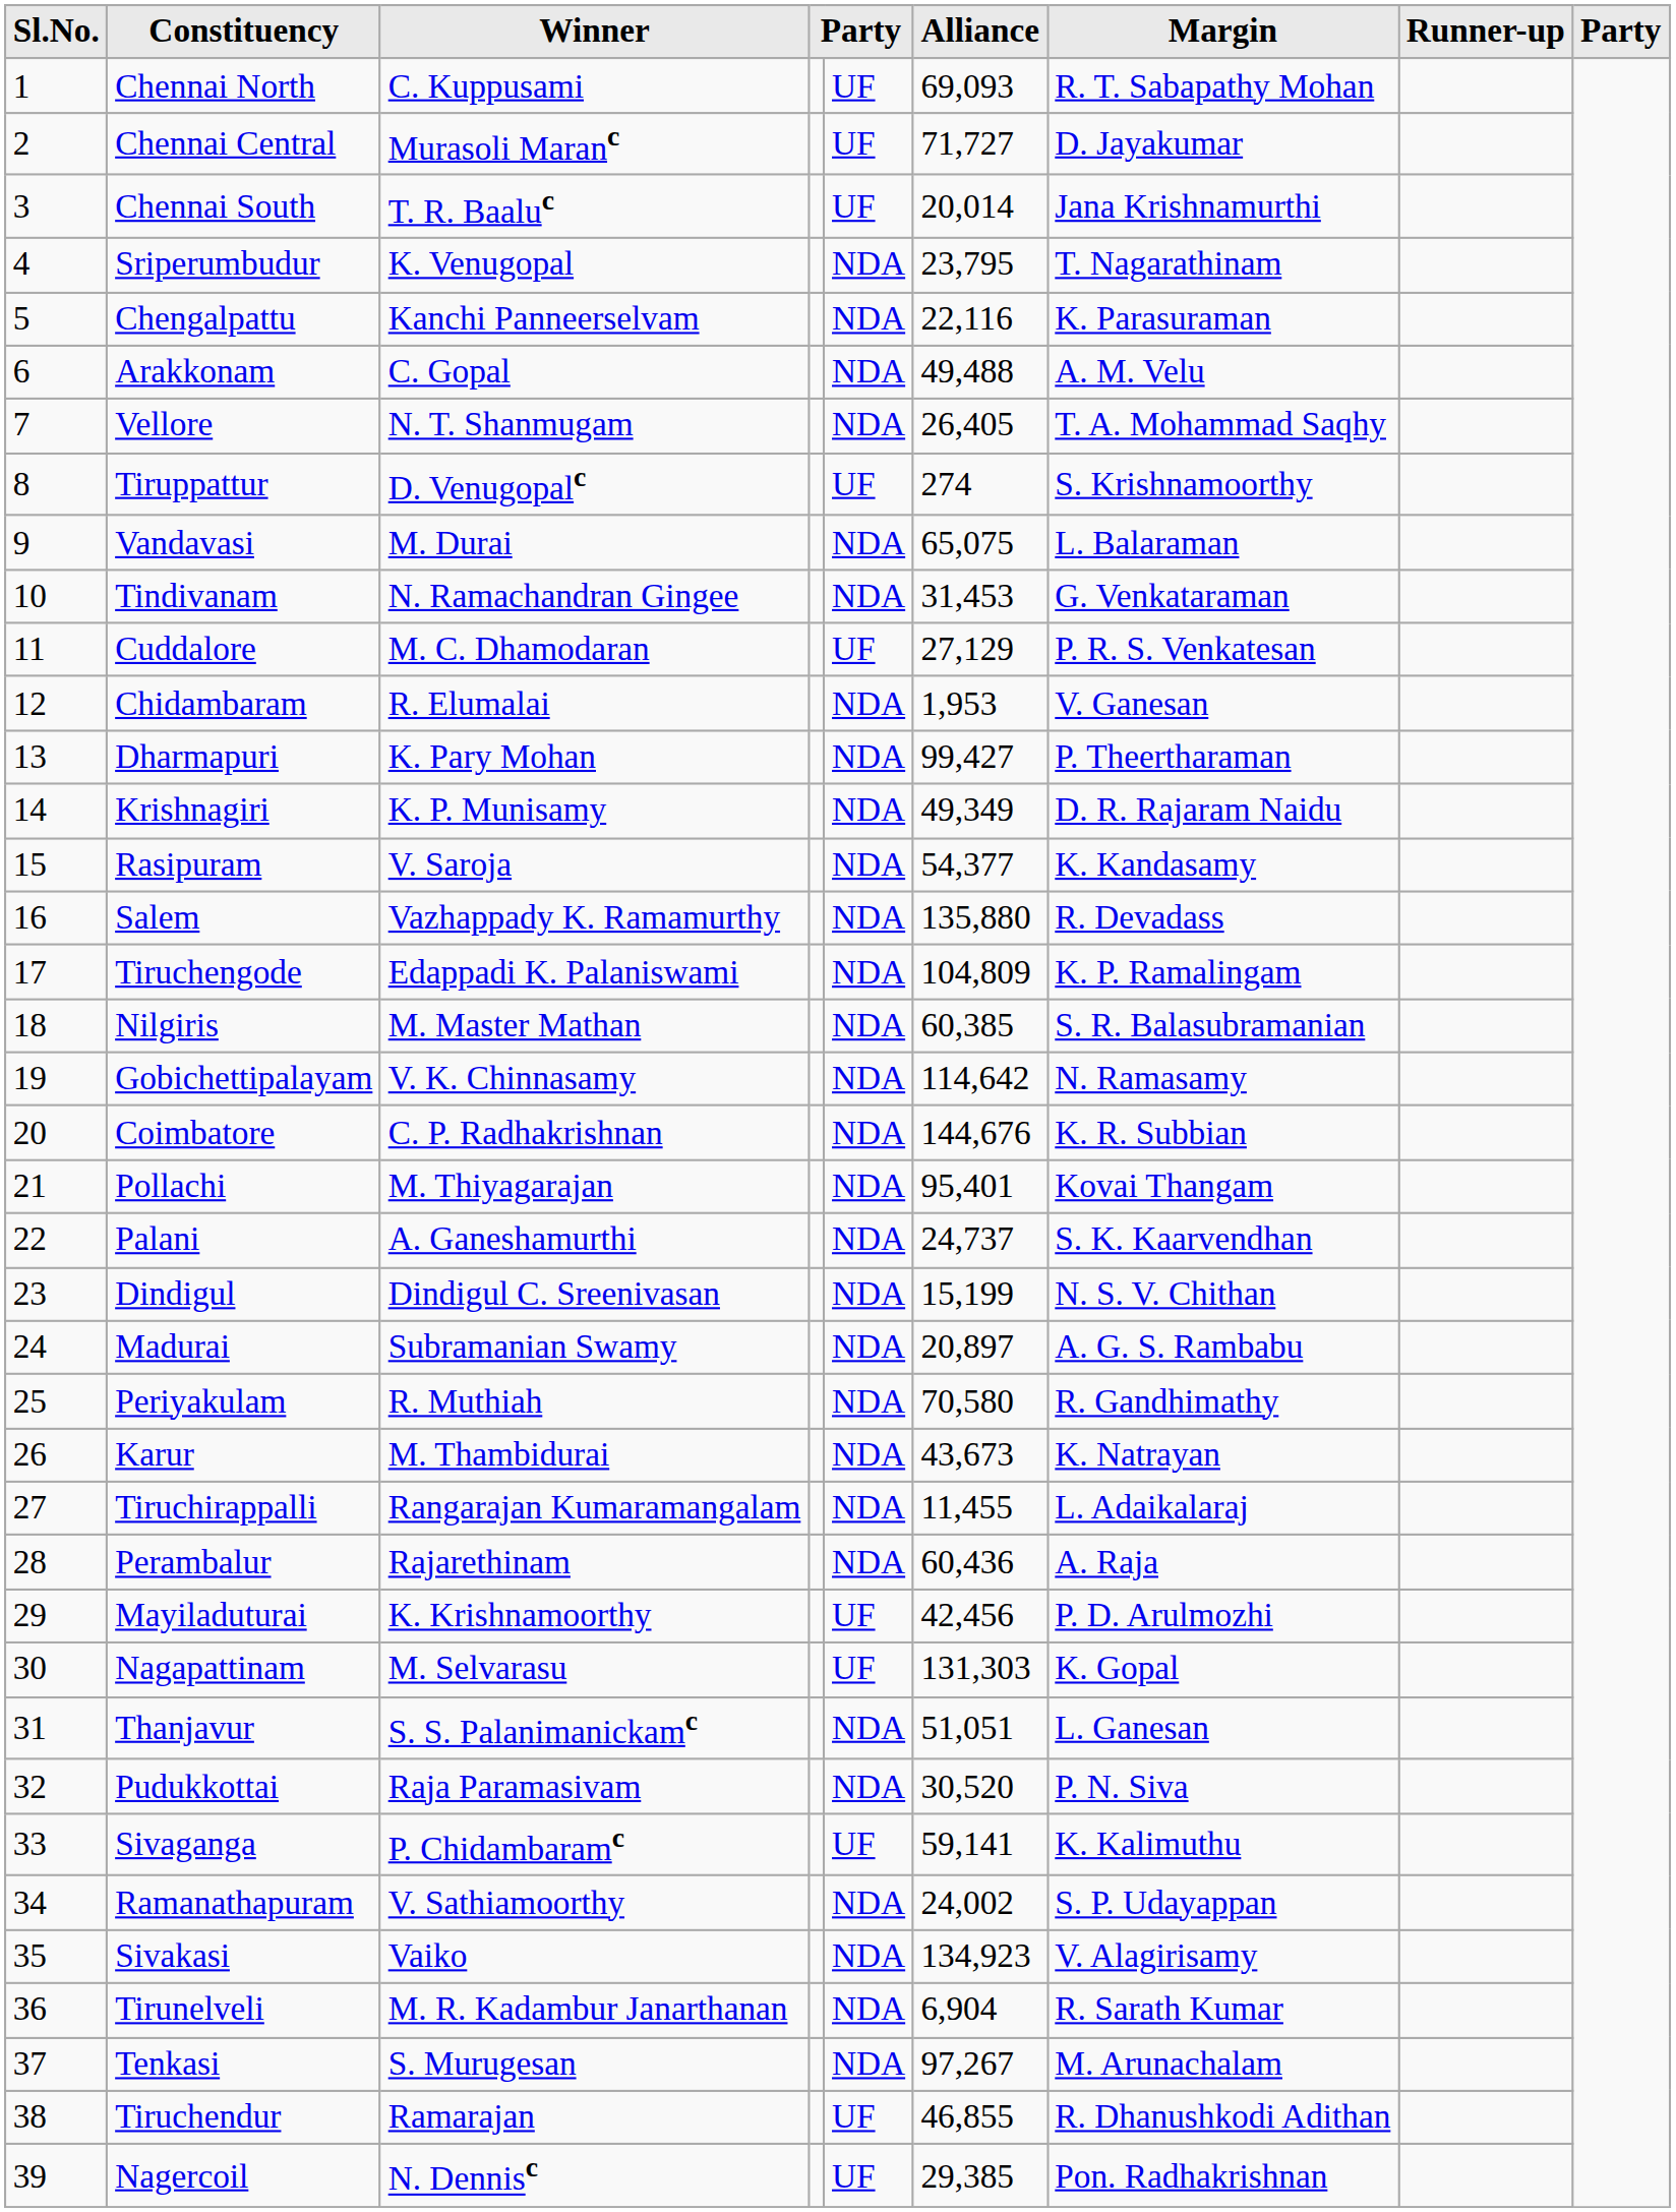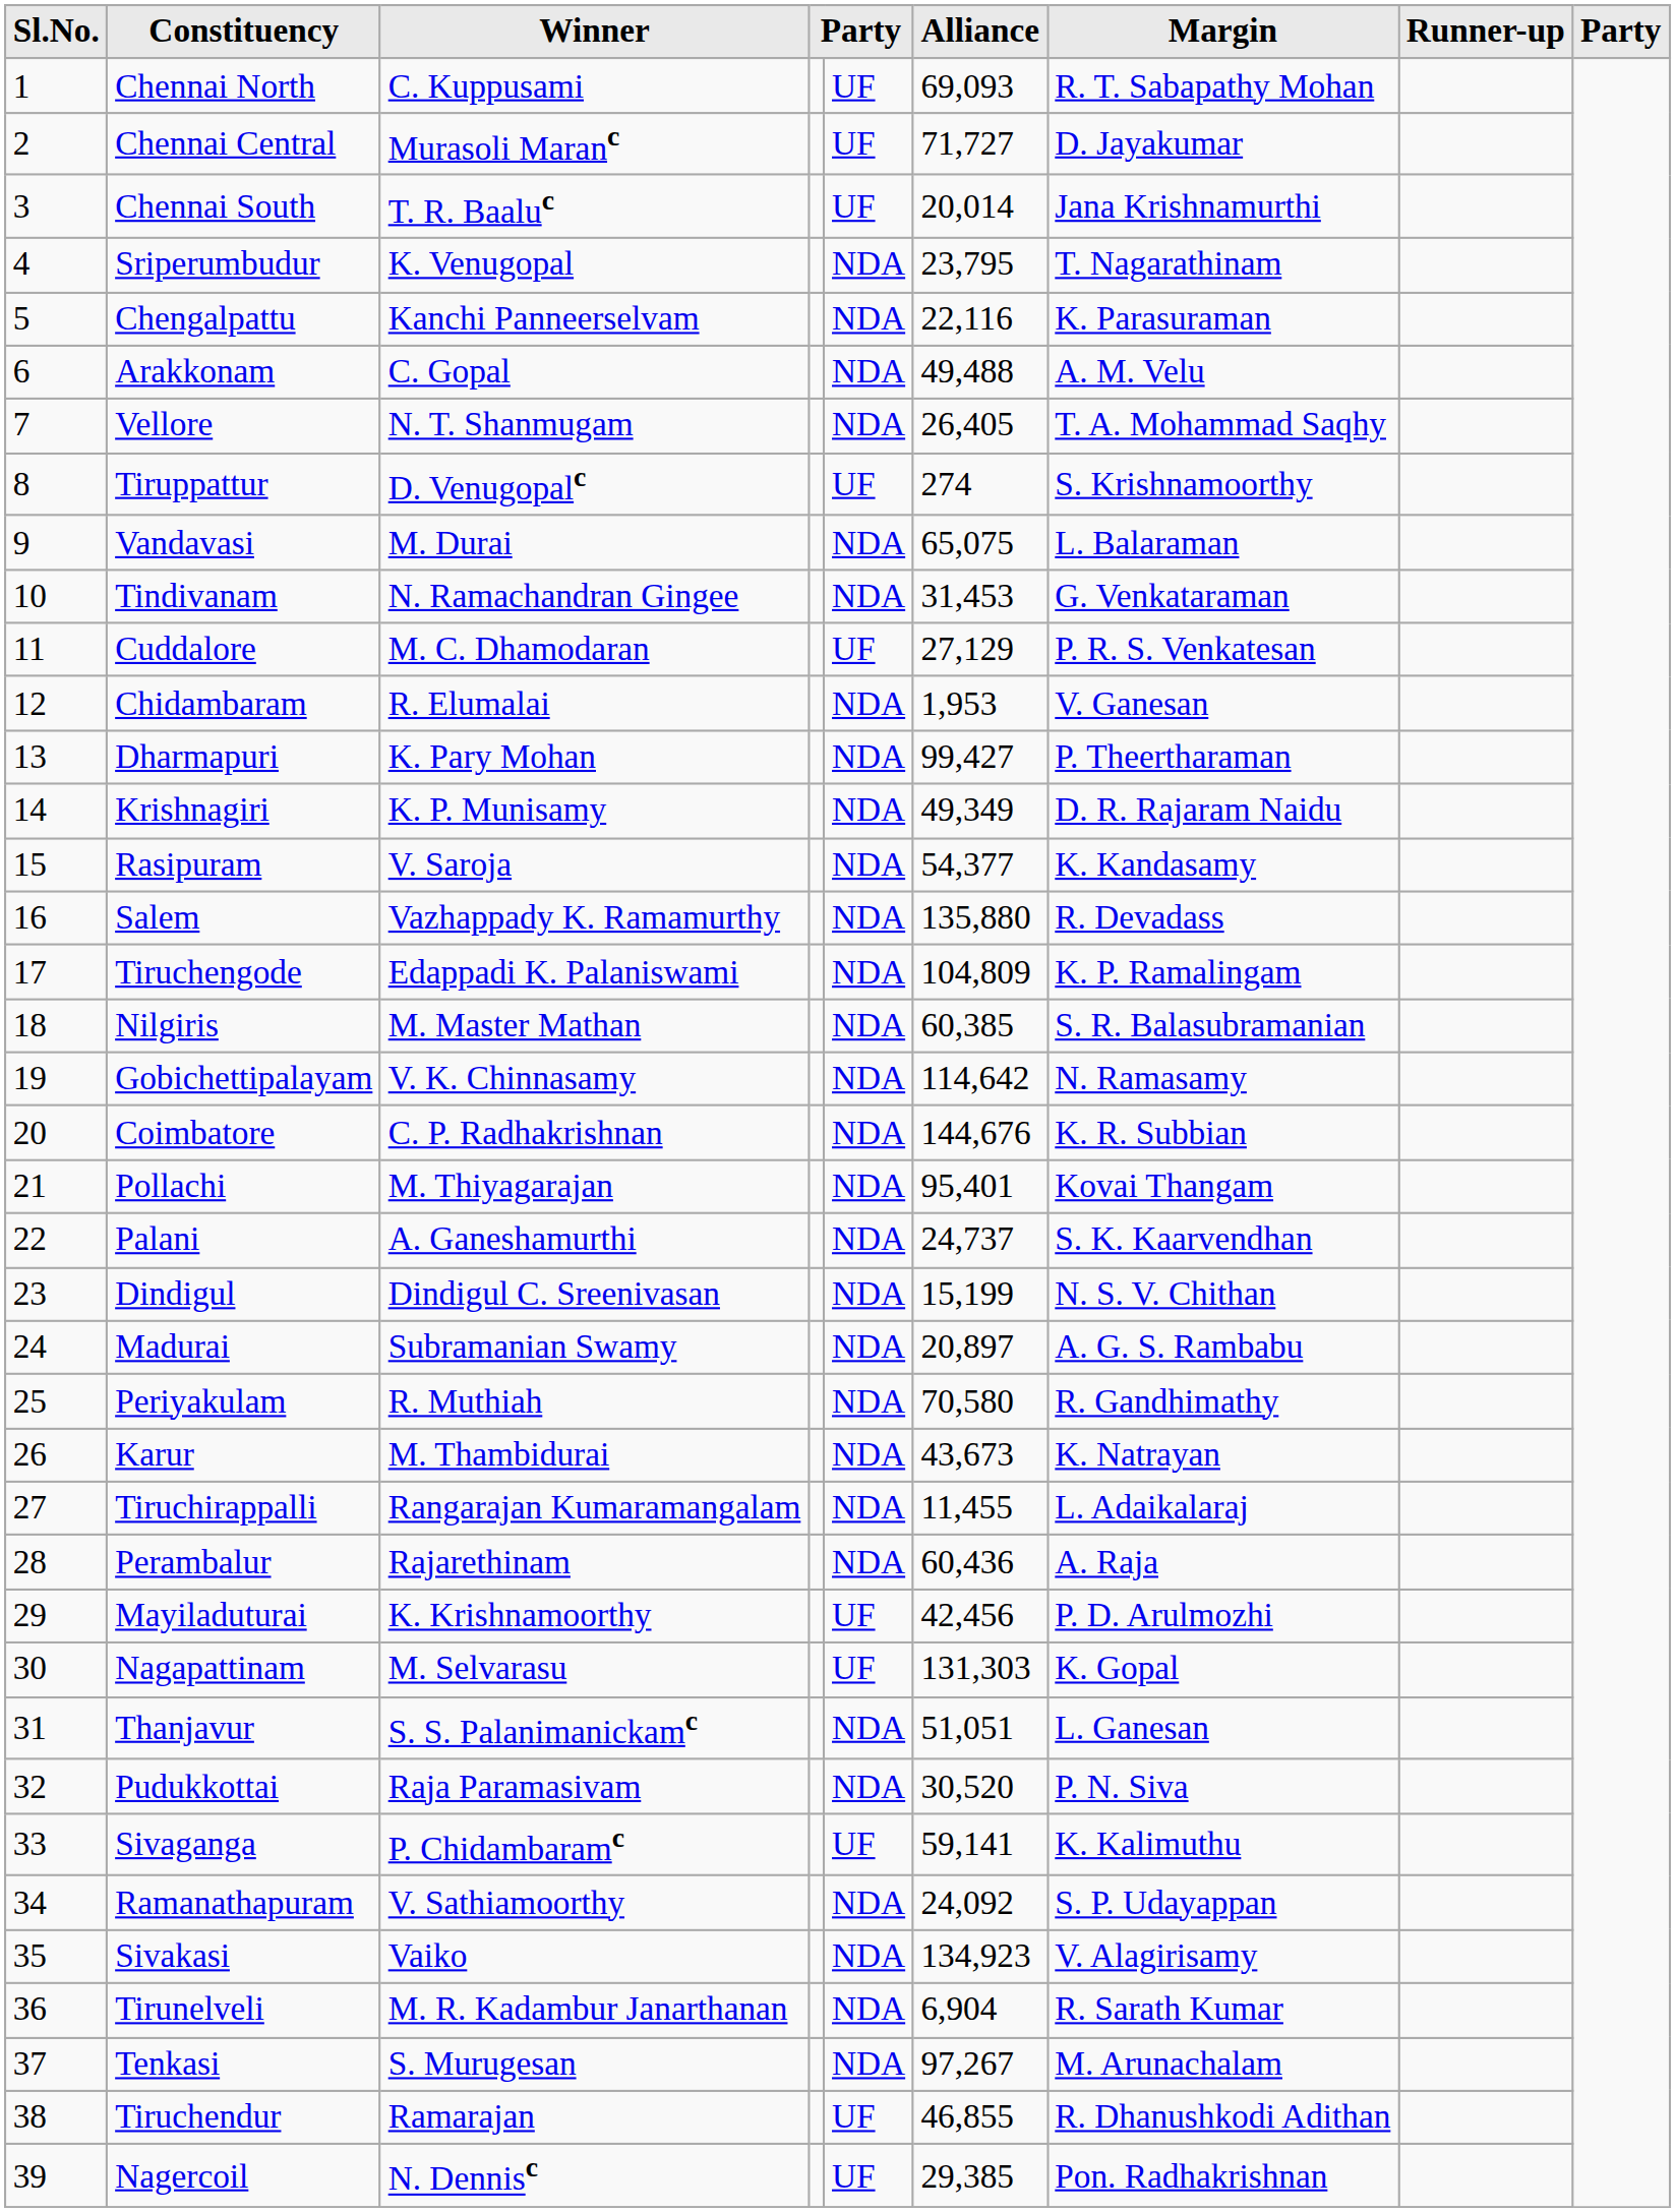Ramanathapuram | Alliance: 24,002 -> 24,092
